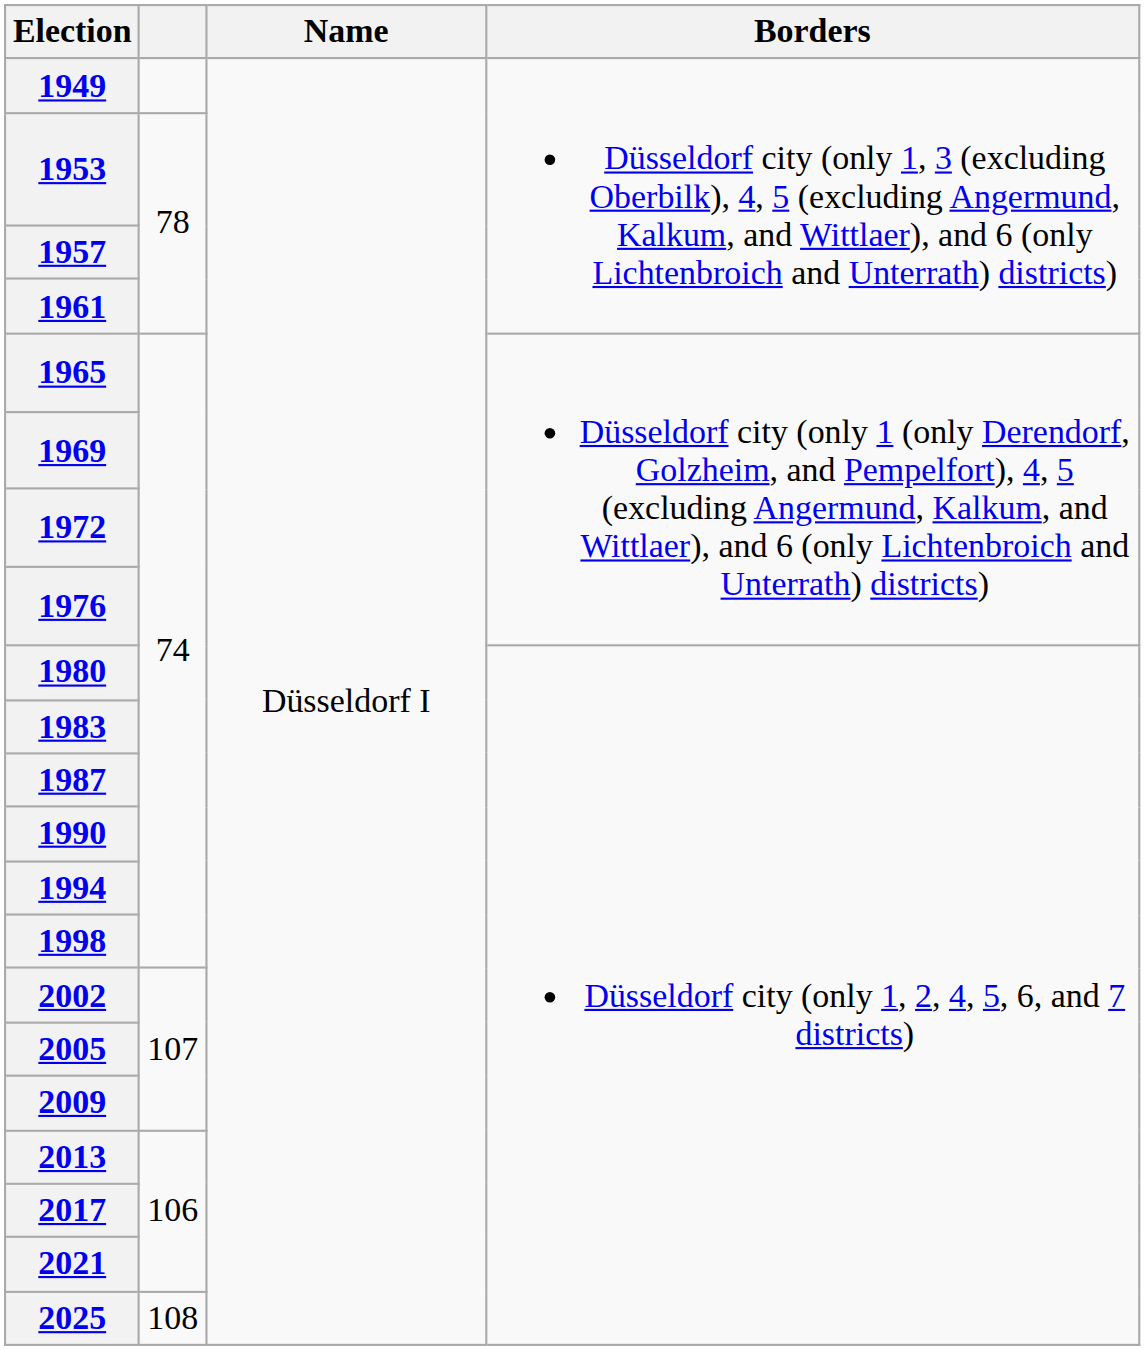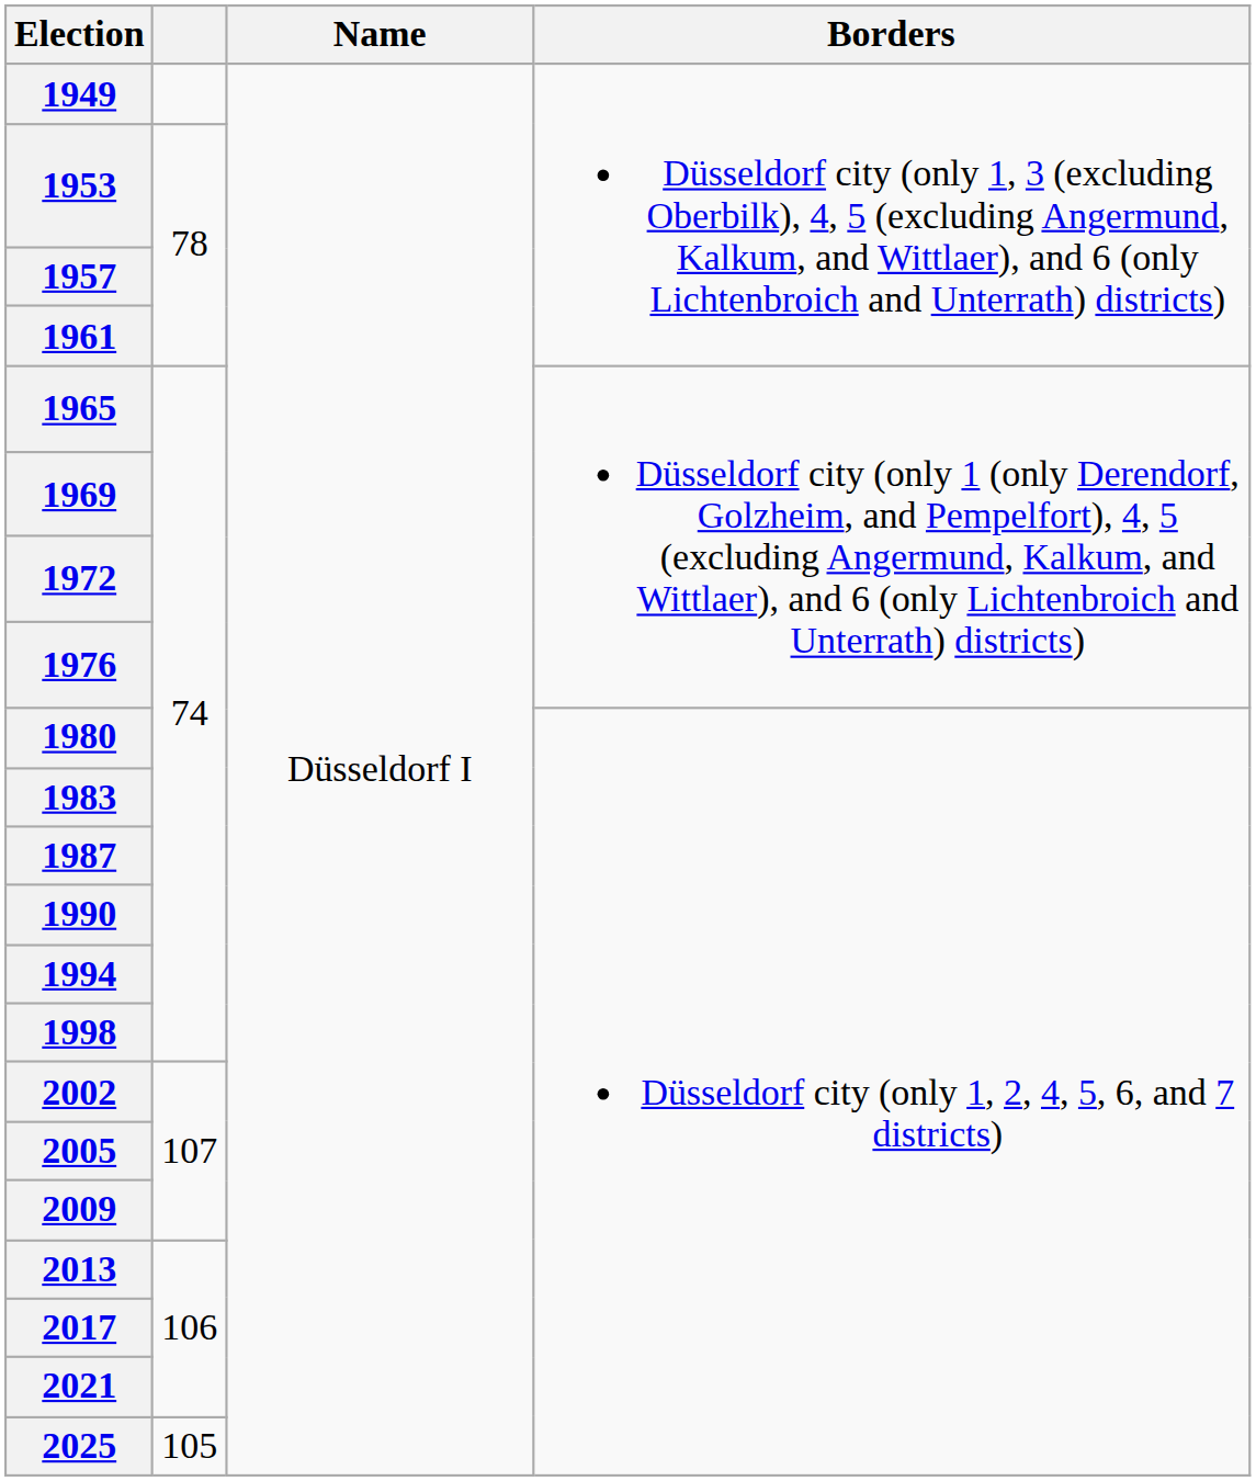2025 | column 2: 108 -> 105
